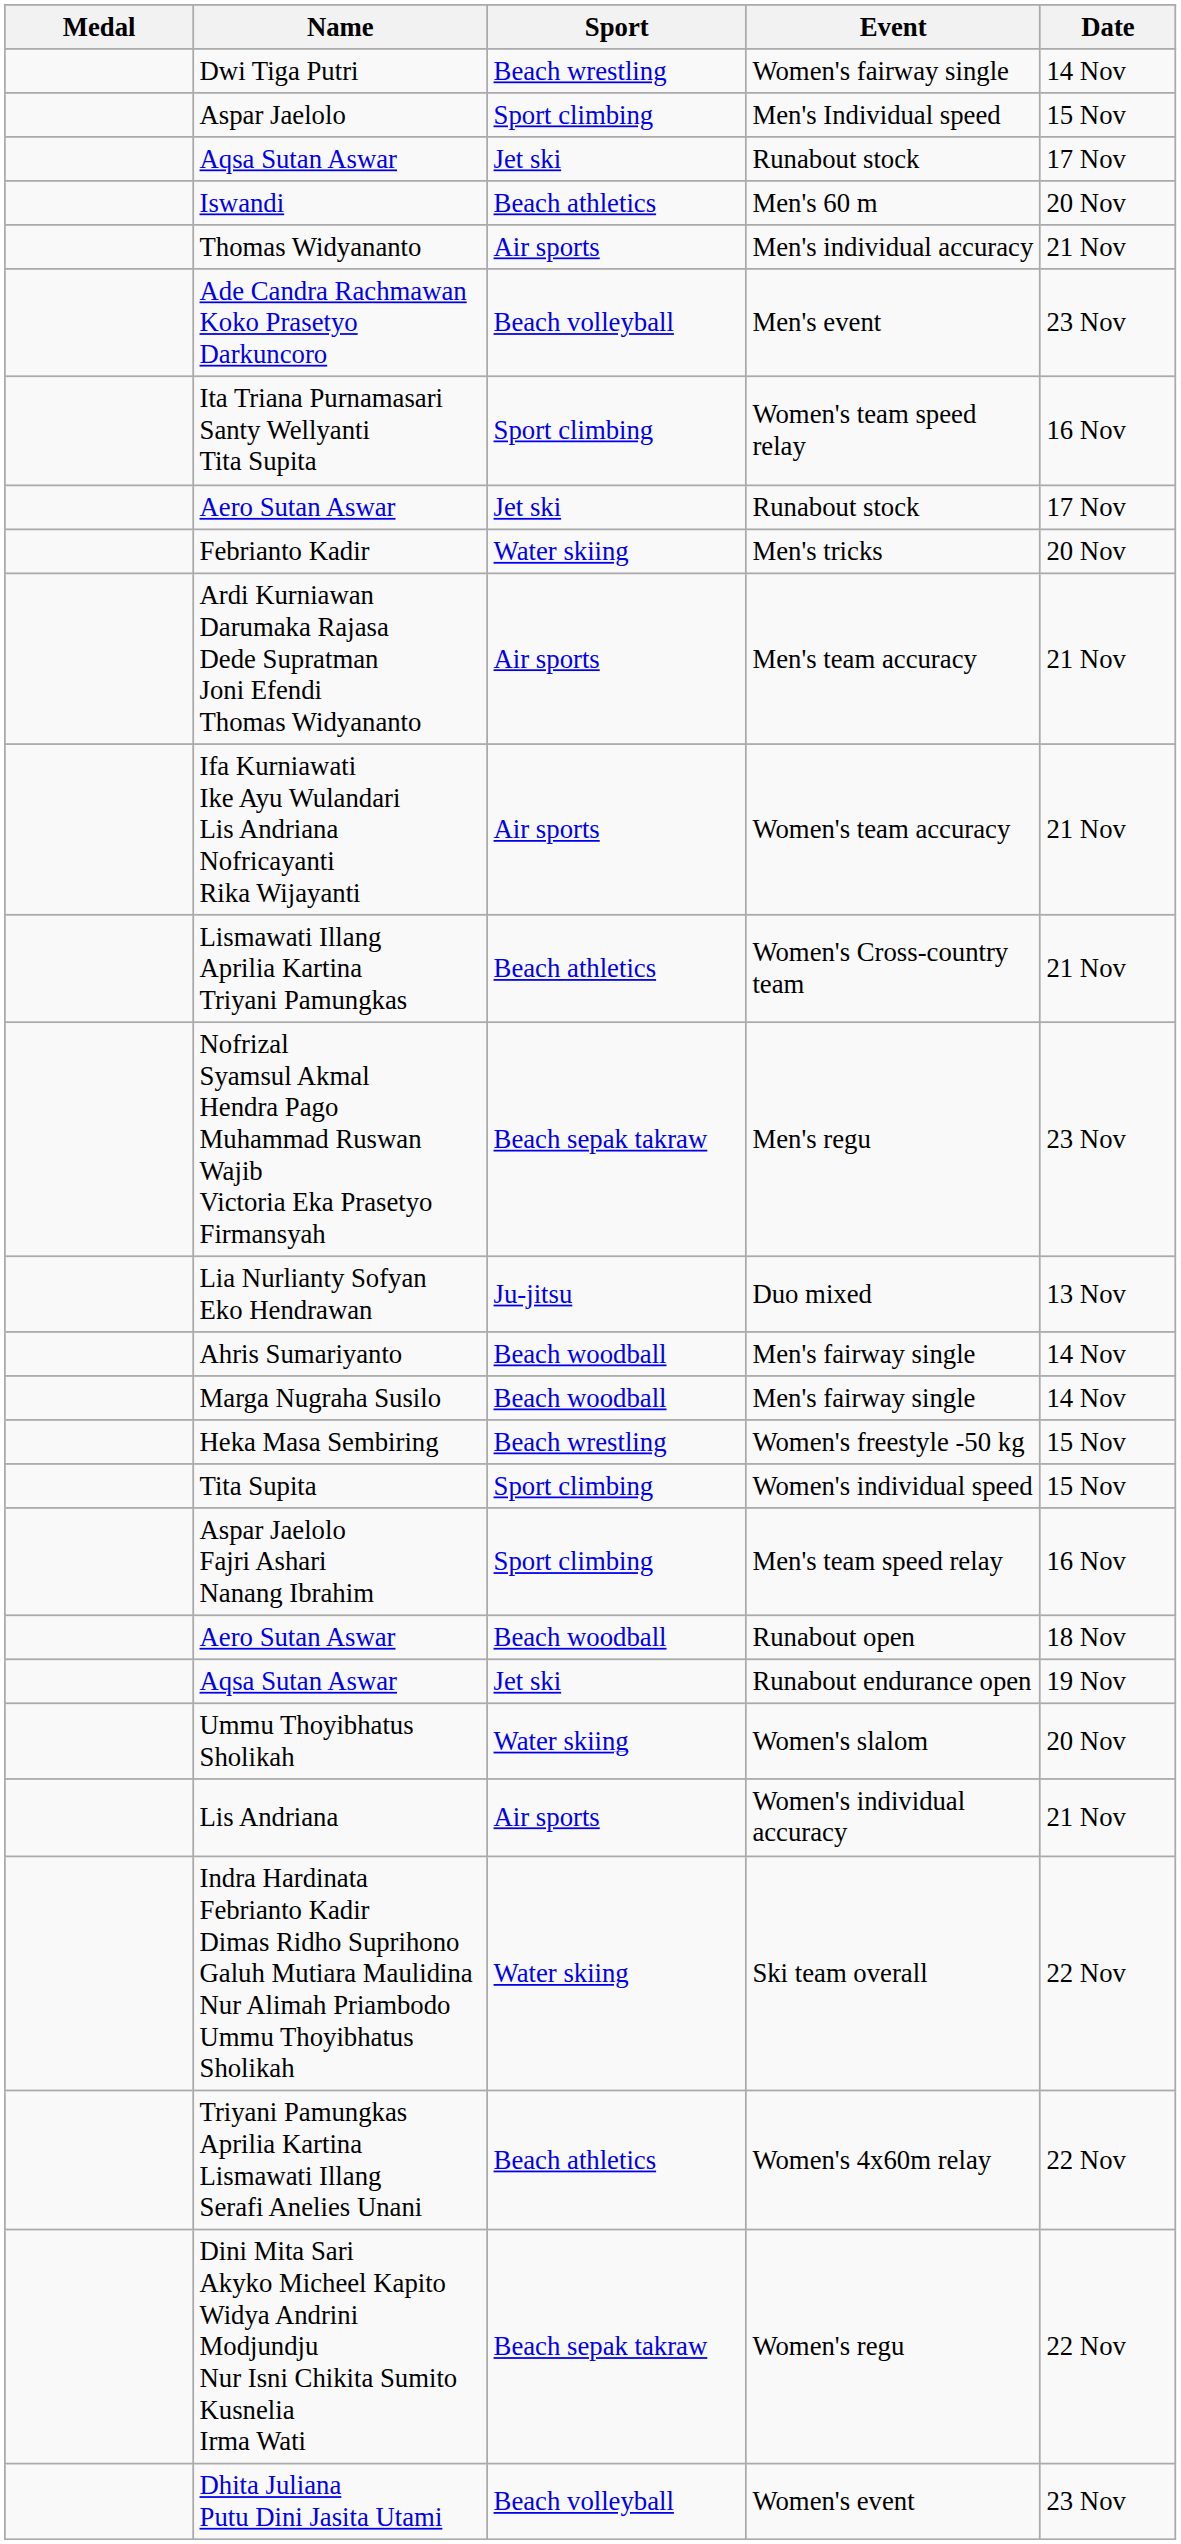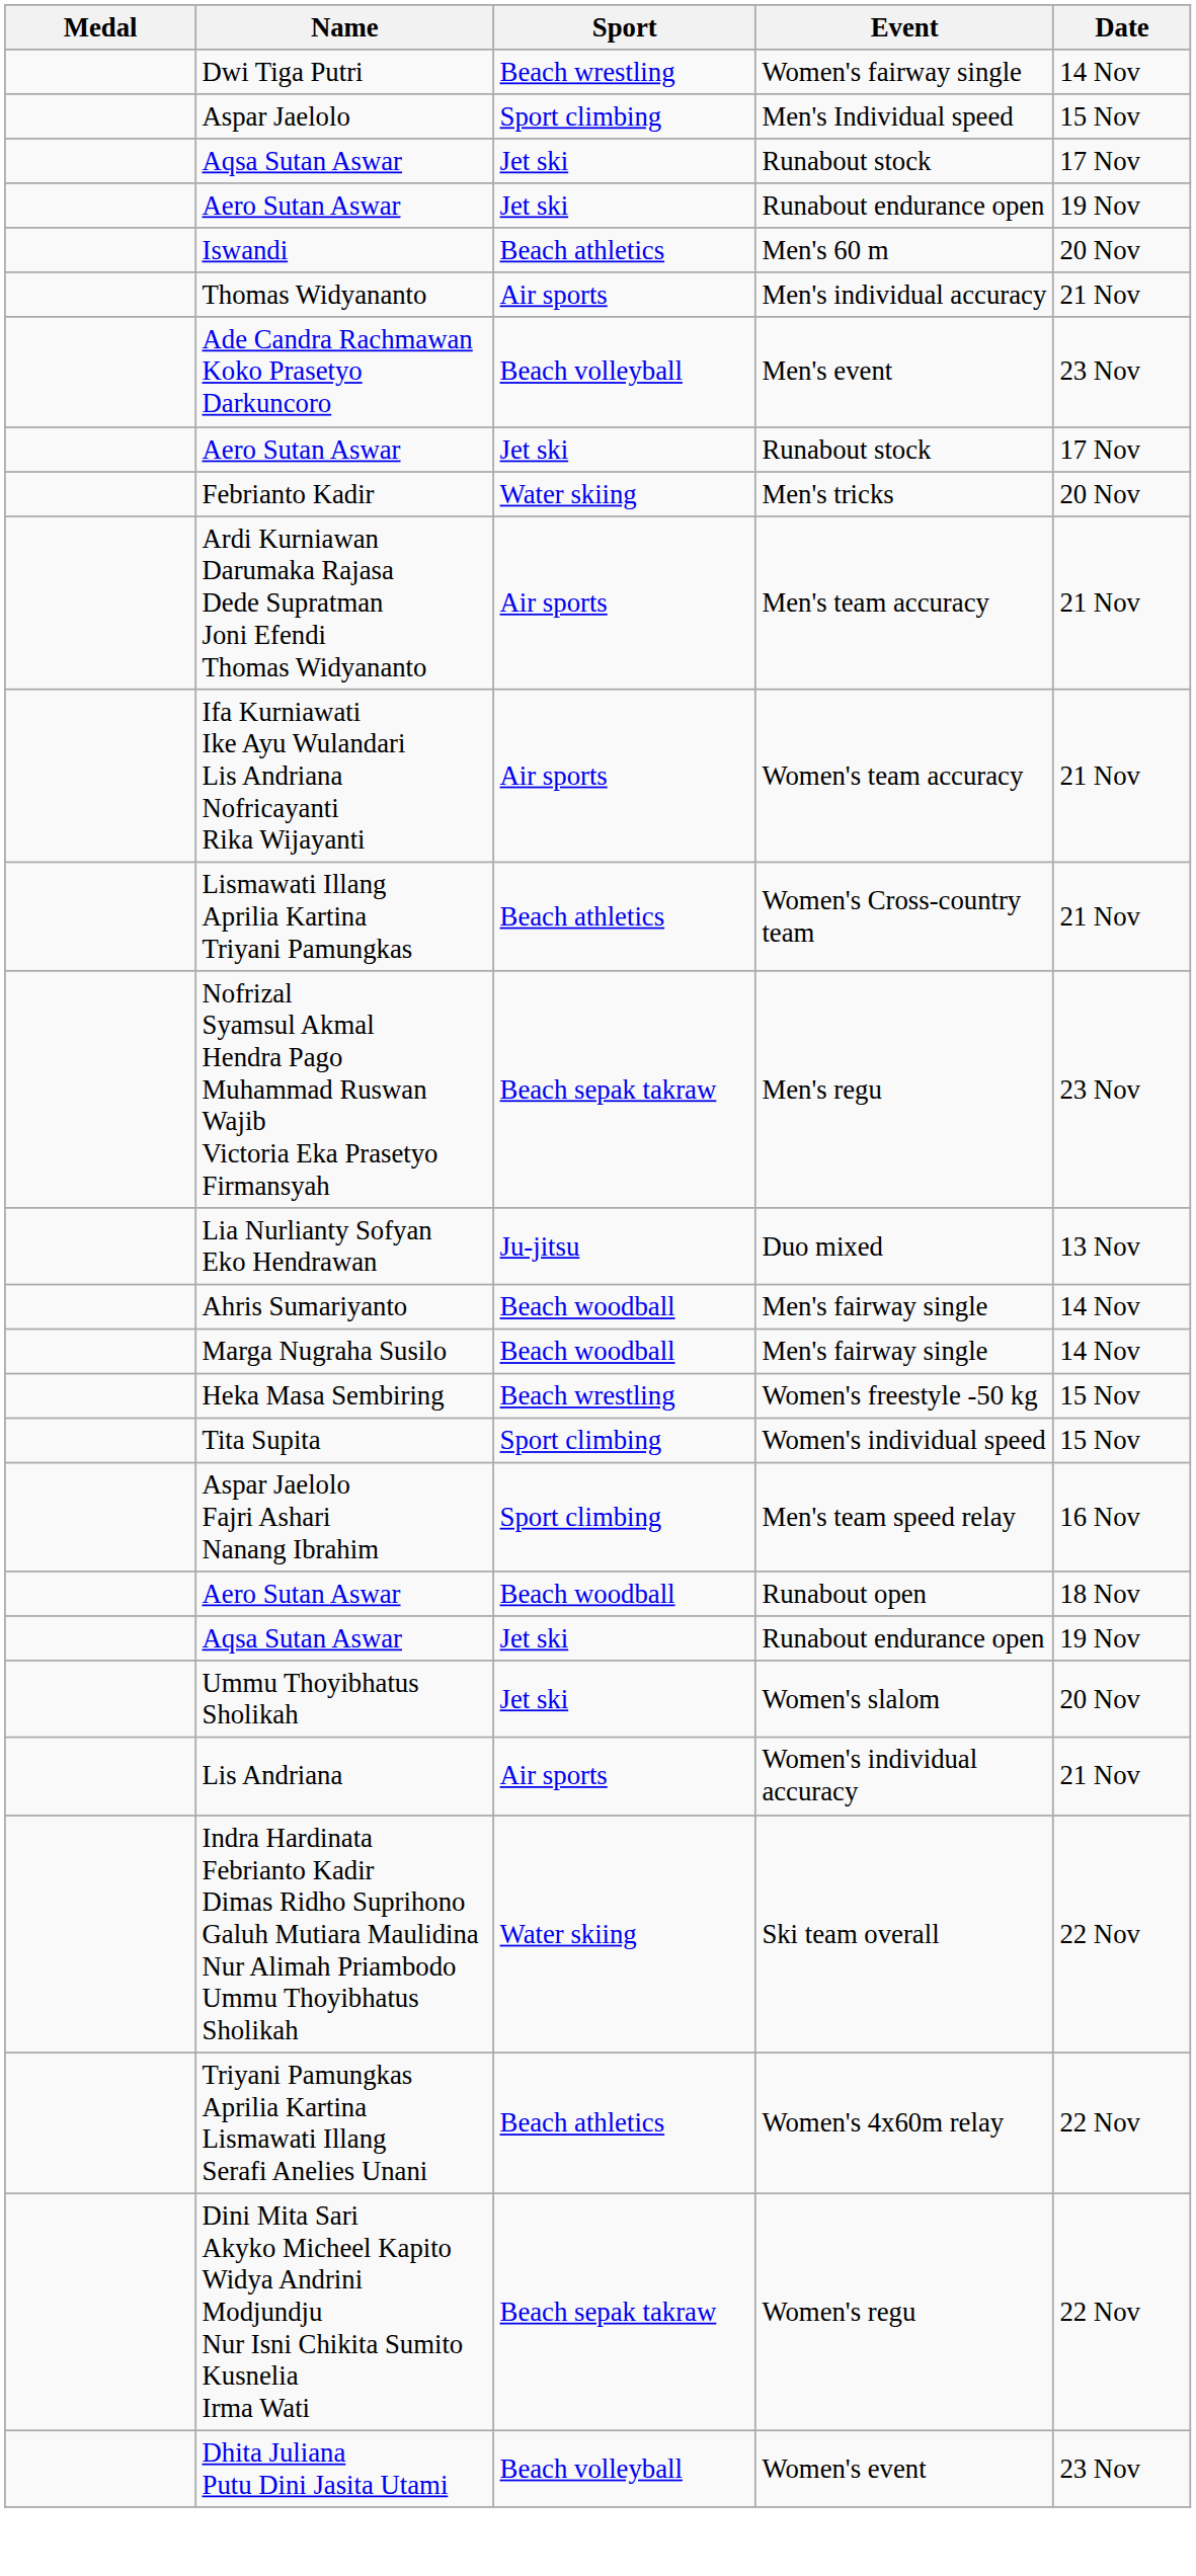+ row: Aero Sutan Aswar | Jet ski | Runabout endurance open | 19 Nov
- row: Ita Triana Purnamasari Santy Wellyanti Tita Supita | Sport climbing | Women's team speed relay | 16 Nov
Ummu Thoyibhatus Sholikah | Sport: Water skiing -> Jet ski
